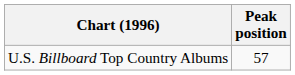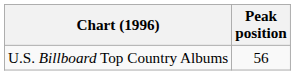U.S. Billboard Top Country Albums | Peak position: 57 -> 56
